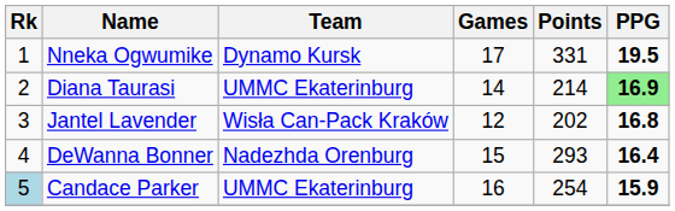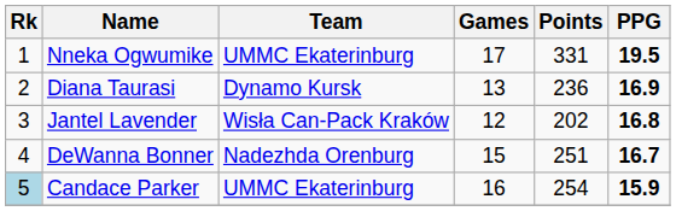Nneka Ogwumike | Team: Dynamo Kursk -> UMMC Ekaterinburg
Diana Taurasi | Team: UMMC Ekaterinburg -> Dynamo Kursk
Diana Taurasi | Games: 14 -> 13
Diana Taurasi | Points: 214 -> 236
Diana Taurasi | PPG: lightgreen background -> no background
DeWanna Bonner | Points: 293 -> 251
DeWanna Bonner | PPG: 16.4 -> 16.7
